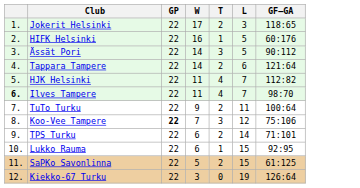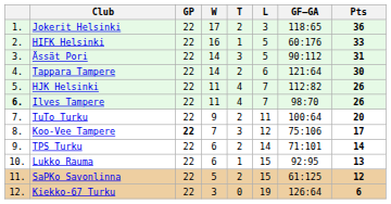+ column: Pts | 36 | 33 | 31 | 30 | 26 | 26 | 20 | 17 | 14 | 13 | 12 | 6
